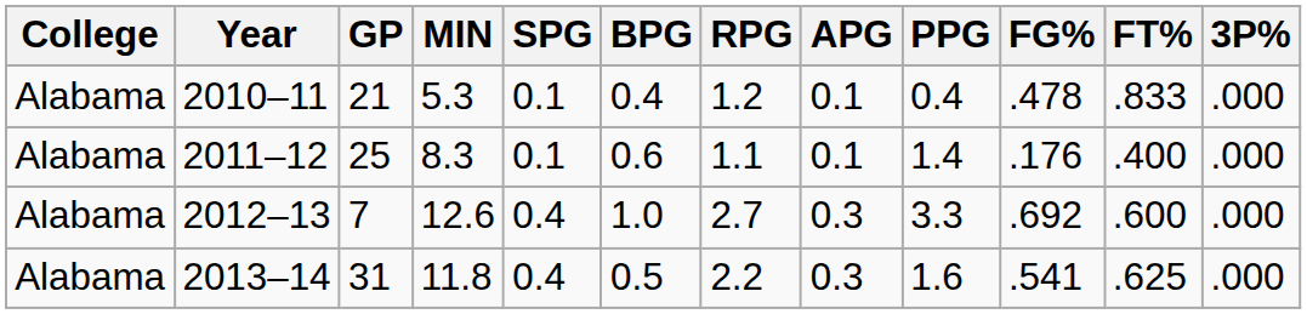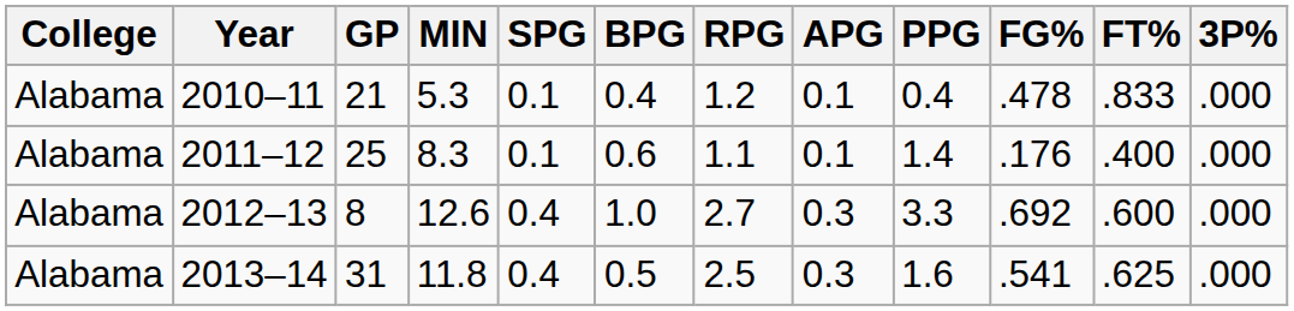2012–13 | GP: 7 -> 8
2013–14 | RPG: 2.2 -> 2.5
